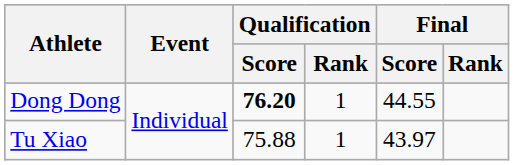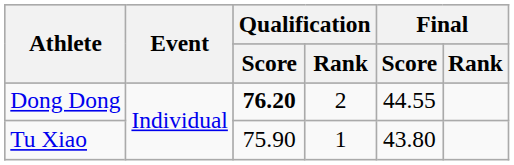Dong Dong | Qualification / Rank: 1 -> 2
Tu Xiao | Qualification / Score: 75.88 -> 75.90
Tu Xiao | Final / Score: 43.97 -> 43.80
